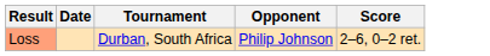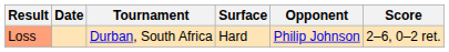+ column: Surface | Hard
